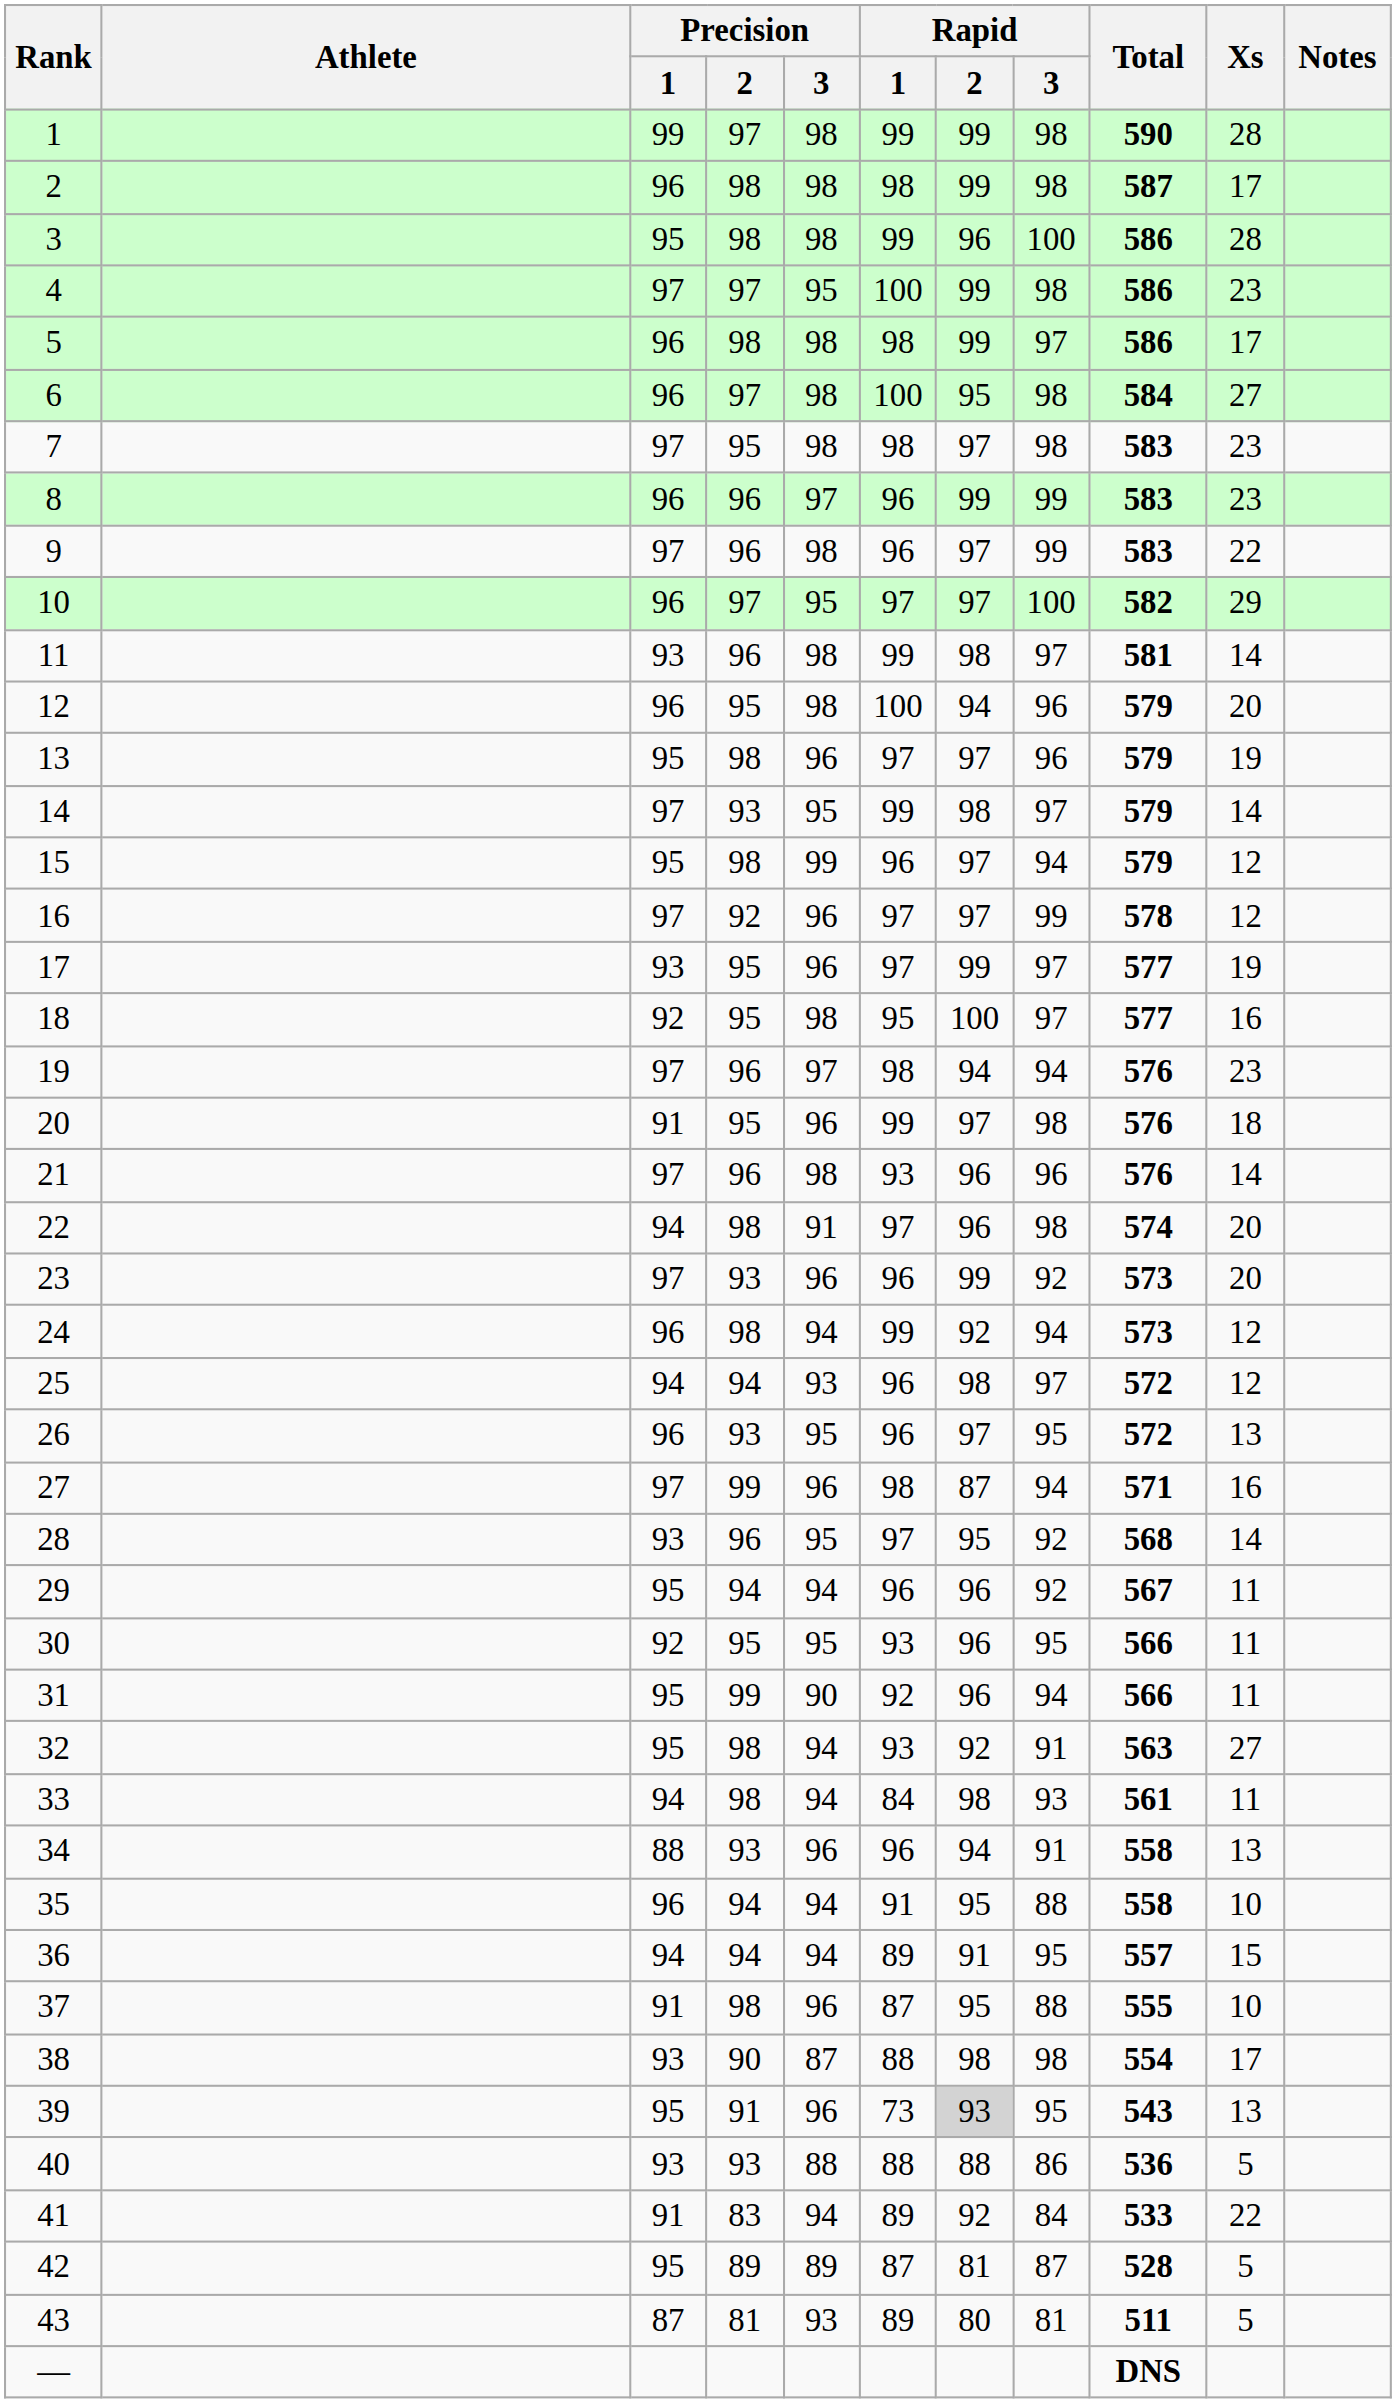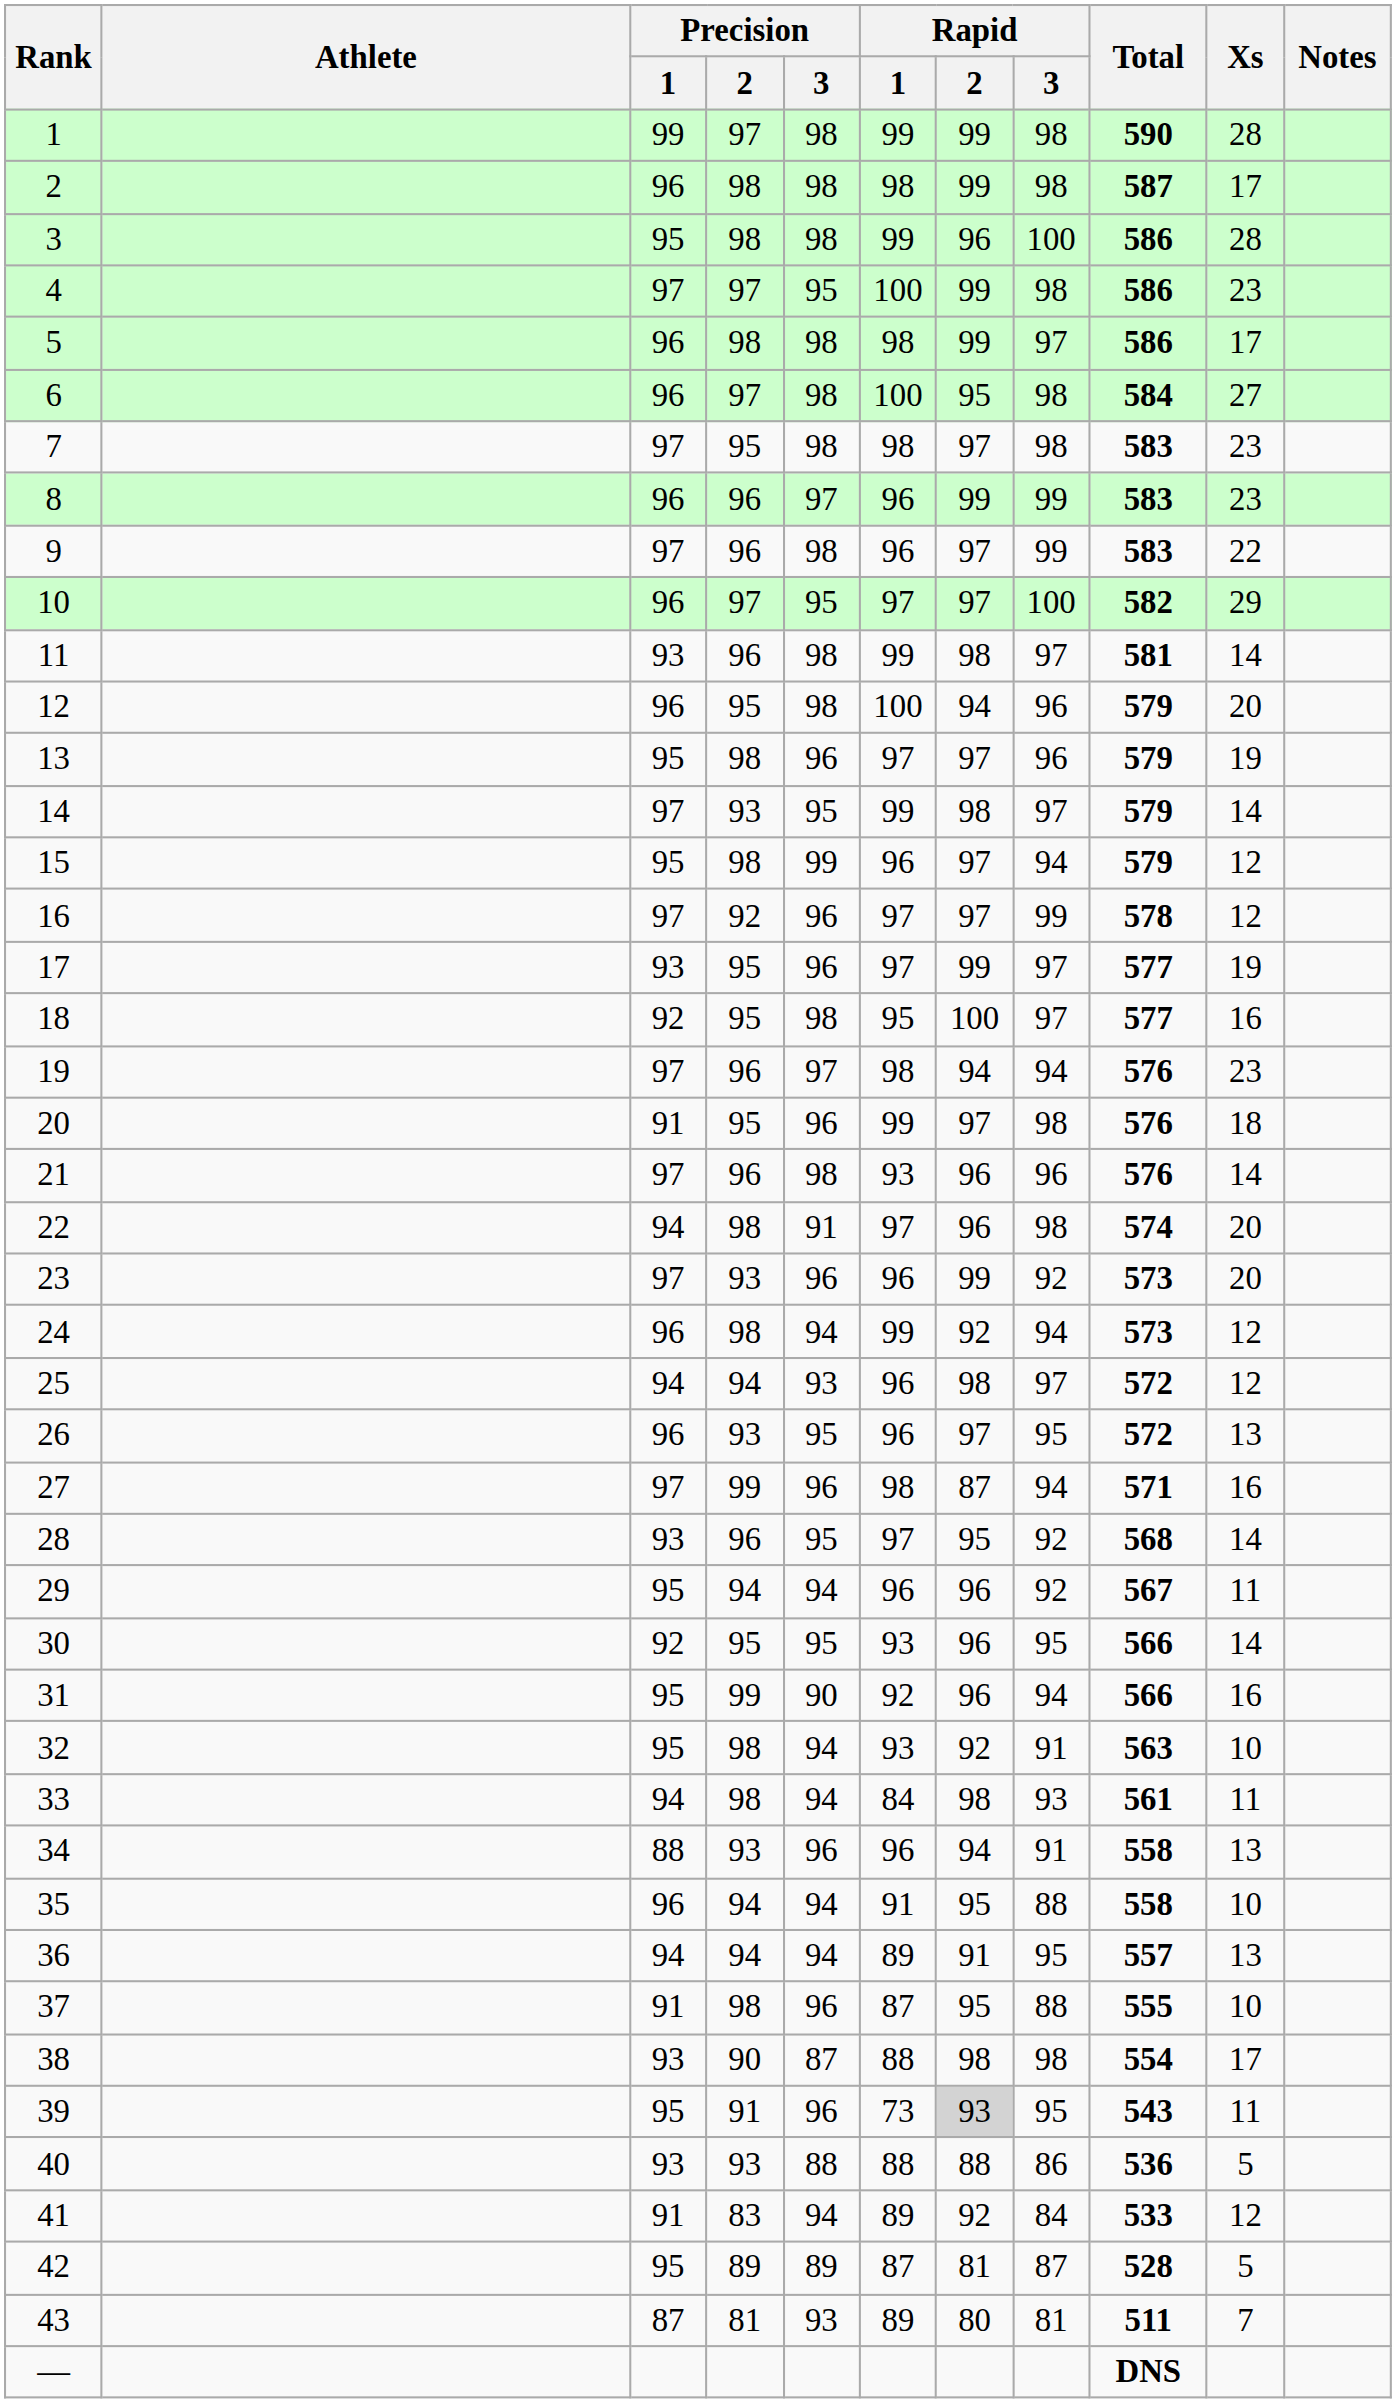30 | Xs: 11 -> 14
31 | Xs: 11 -> 16
32 | Xs: 27 -> 10
36 | Xs: 15 -> 13
39 | Xs: 13 -> 11
41 | Xs: 22 -> 12
43 | Xs: 5 -> 7
